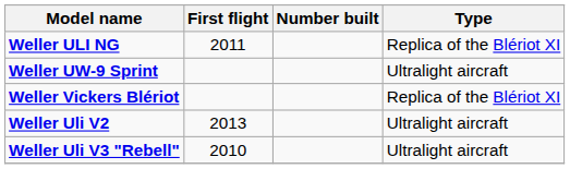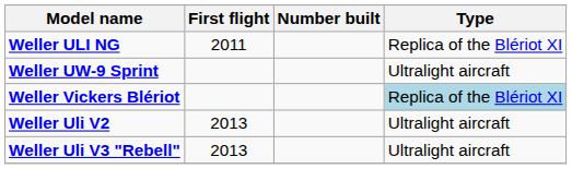Weller Vickers Blériot | Type: no background -> lightblue background
Weller Uli V3 "Rebell" | First flight: 2010 -> 2013
